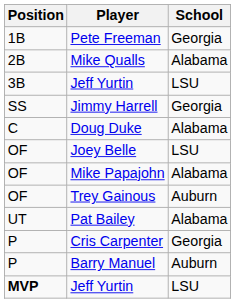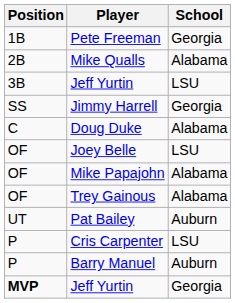Trey Gainous | School: Auburn -> Alabama
Pat Bailey | School: Alabama -> Auburn
Cris Carpenter | School: Georgia -> LSU
MVP / Jeff Yurtin | School: LSU -> Georgia
